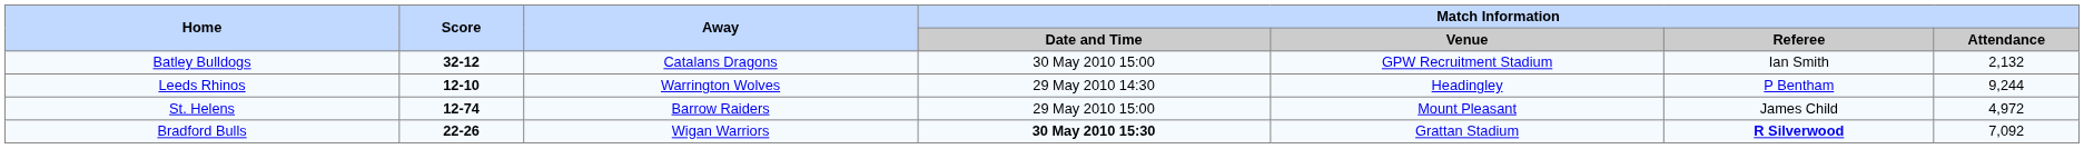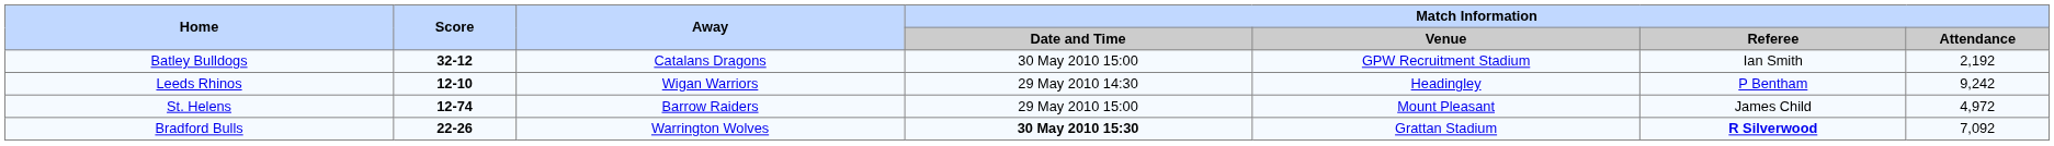Batley Bulldogs | Match Information / Attendance: 2,132 -> 2,192
Leeds Rhinos | Away: Warrington Wolves -> Wigan Warriors
Leeds Rhinos | Match Information / Attendance: 9,244 -> 9,242
Bradford Bulls | Away: Wigan Warriors -> Warrington Wolves
